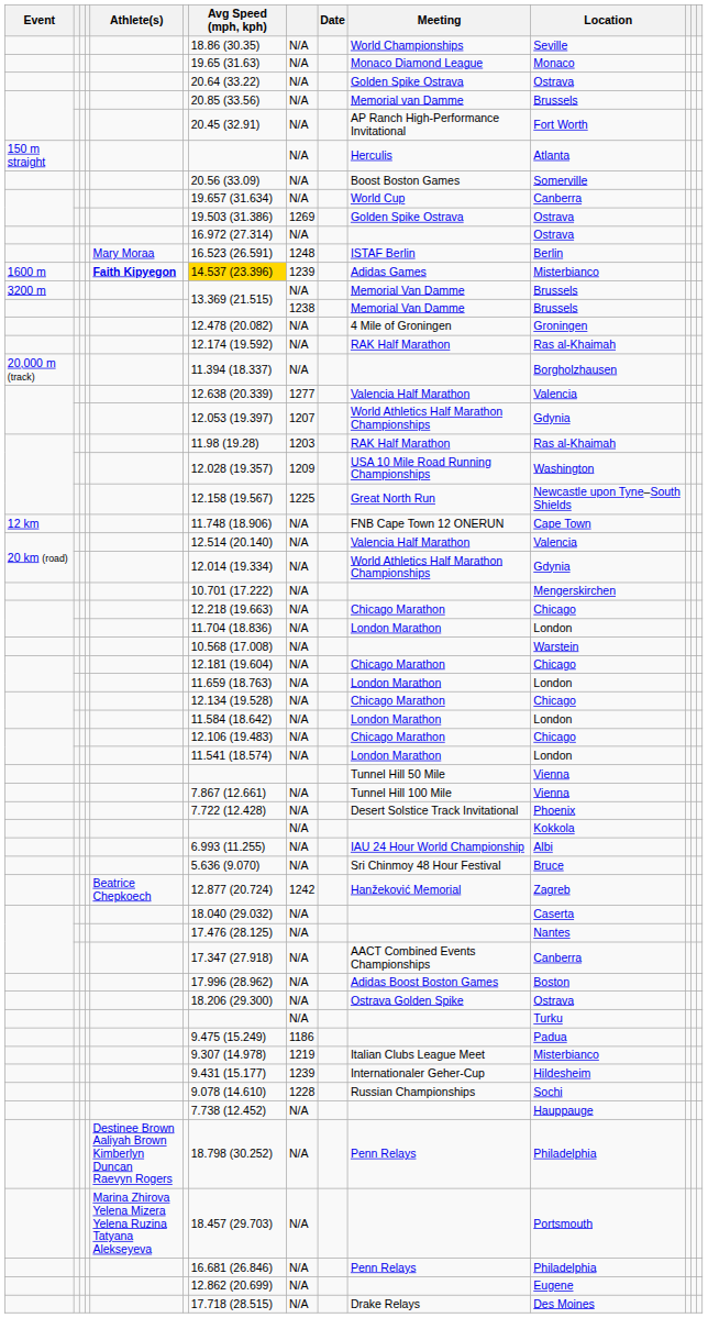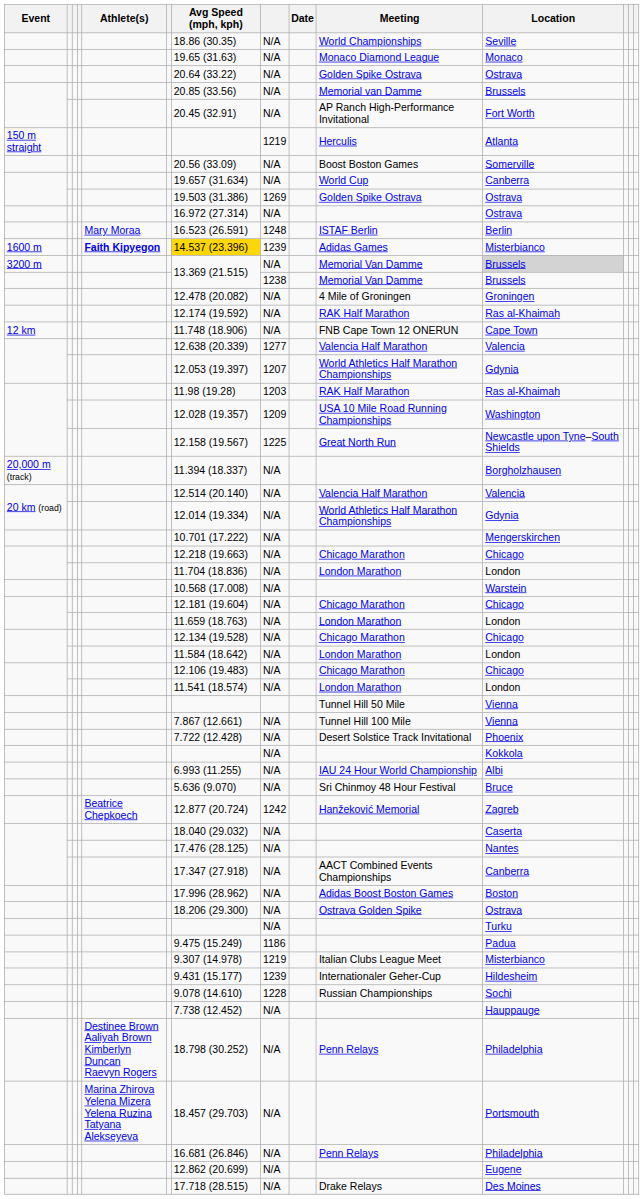150 m straight | column 8: N/A -> 1219
3200 m | Location: no background -> lightgrey background
rows swapped: 12 km <-> 20,000 m (track)
